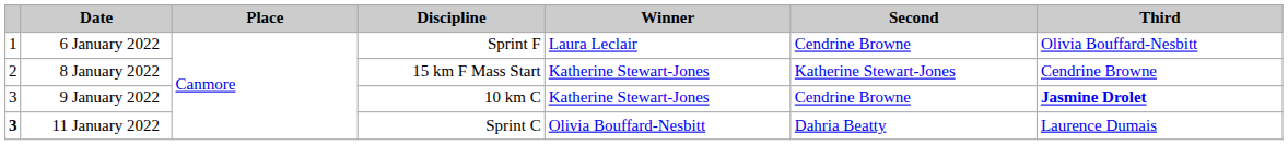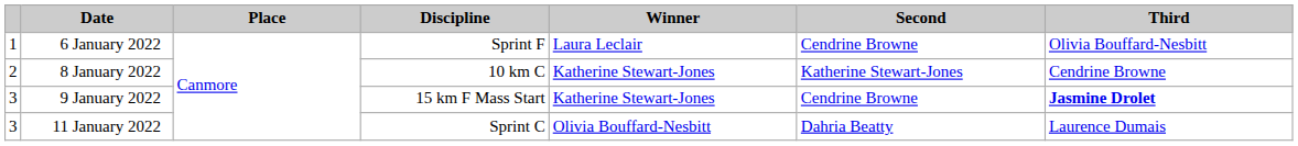8 January 2022 | Discipline: 15 km F Mass Start -> 10 km C
9 January 2022 | Discipline: 10 km C -> 15 km F Mass Start
11 January 2022 | column 1: bold -> normal
